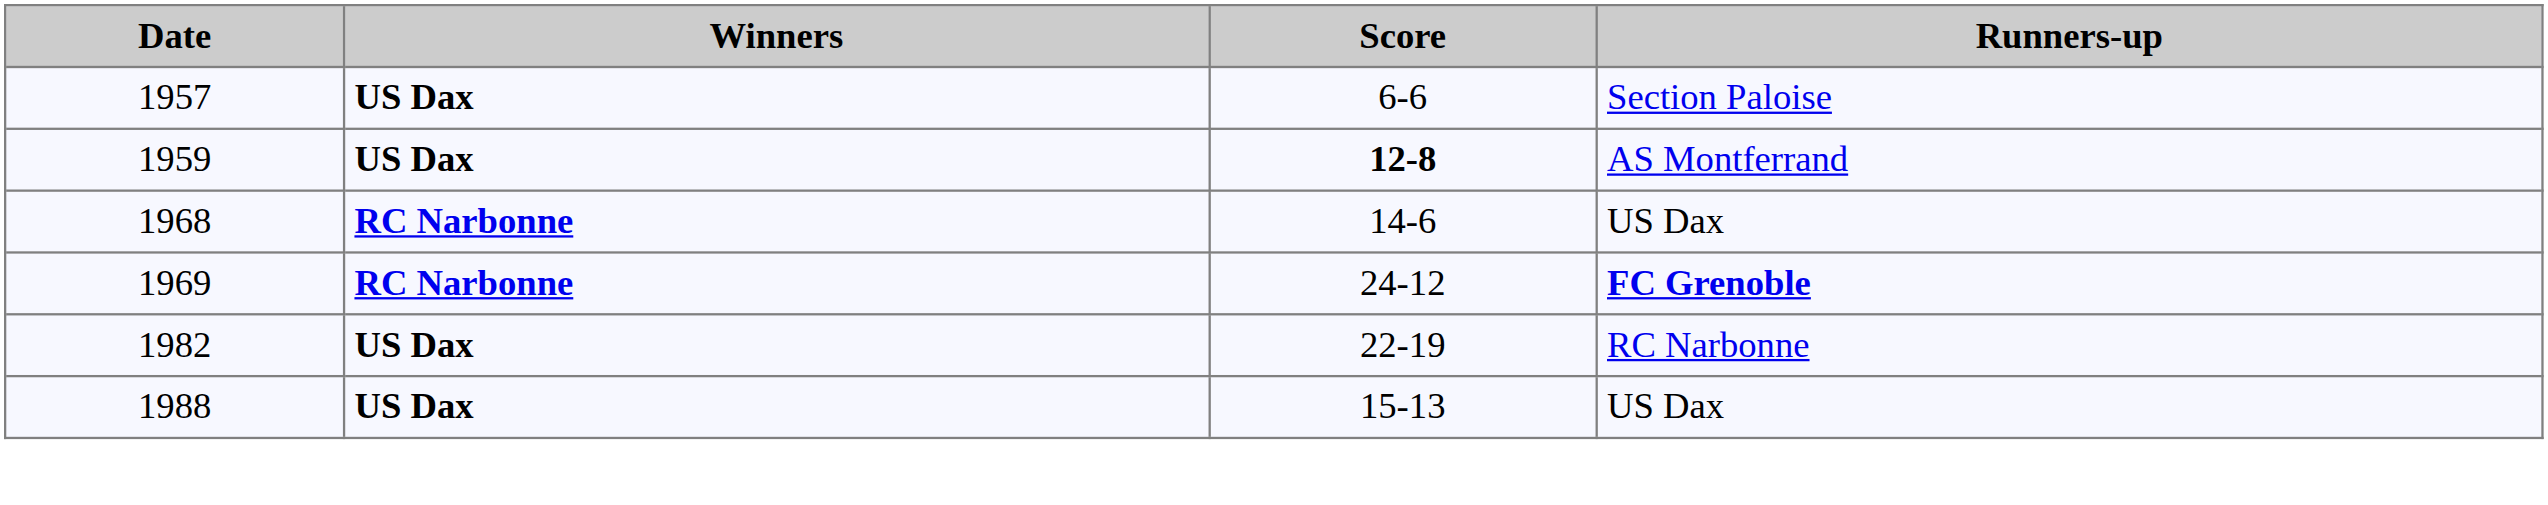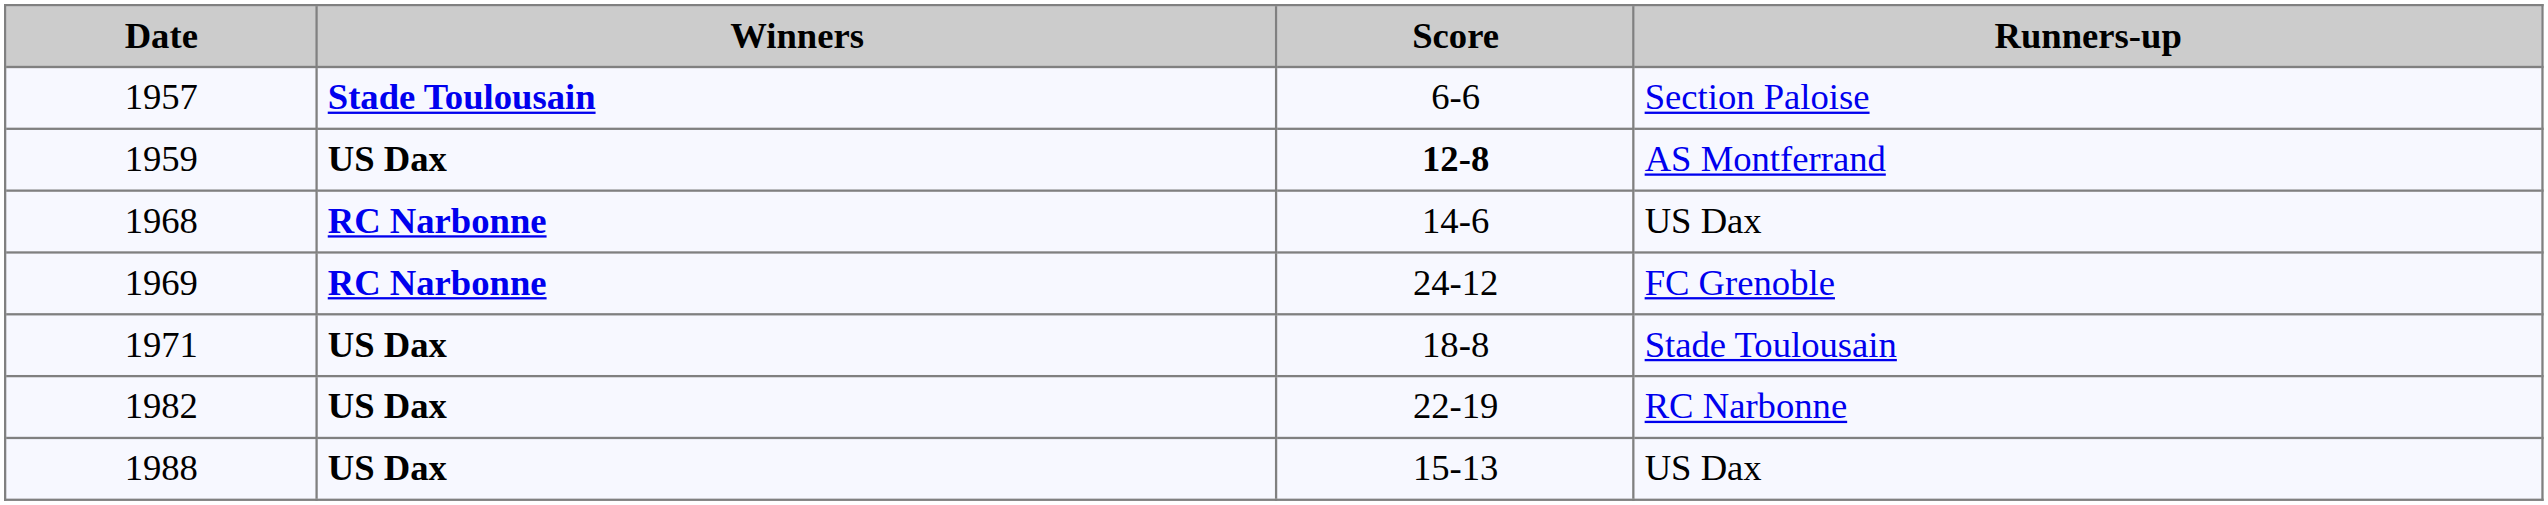1957 | Winners: US Dax -> Stade Toulousain
1969 | Runners-up: bold -> normal
+ row: 1971 | US Dax | 18-8 | Stade Toulousain
